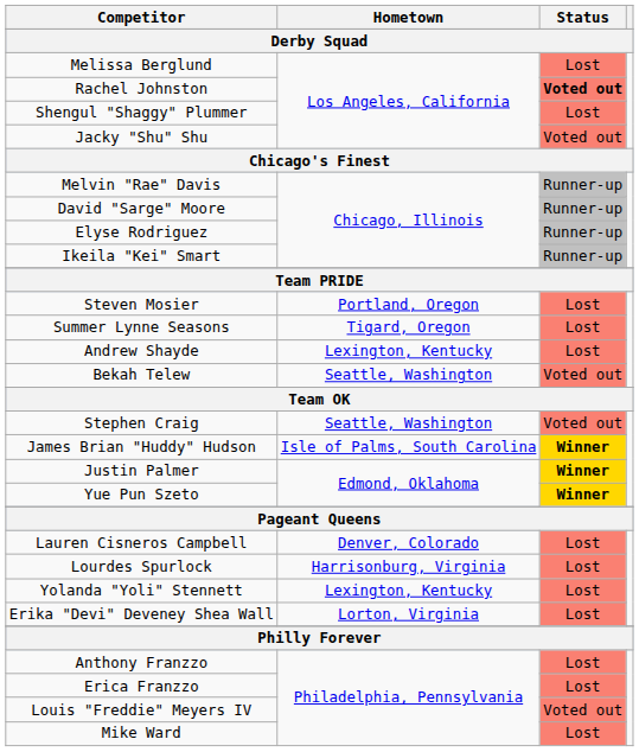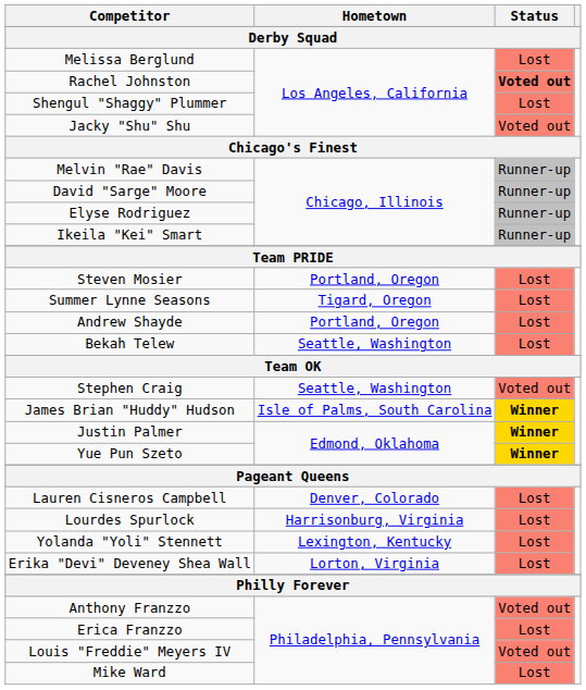Andrew Shayde | Hometown: Lexington, Kentucky -> Portland, Oregon
Bekah Telew | Status: Voted out -> Lost
Anthony Franzzo | Status: Lost -> Voted out
